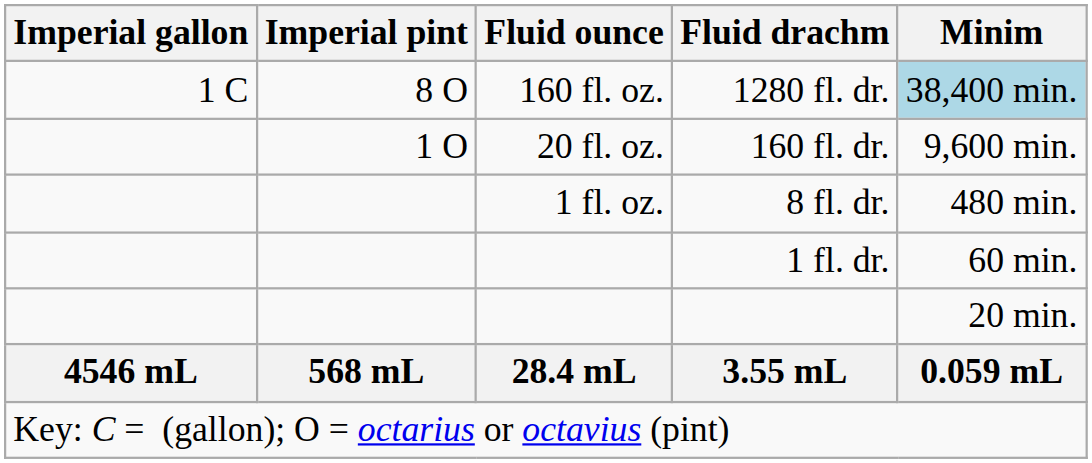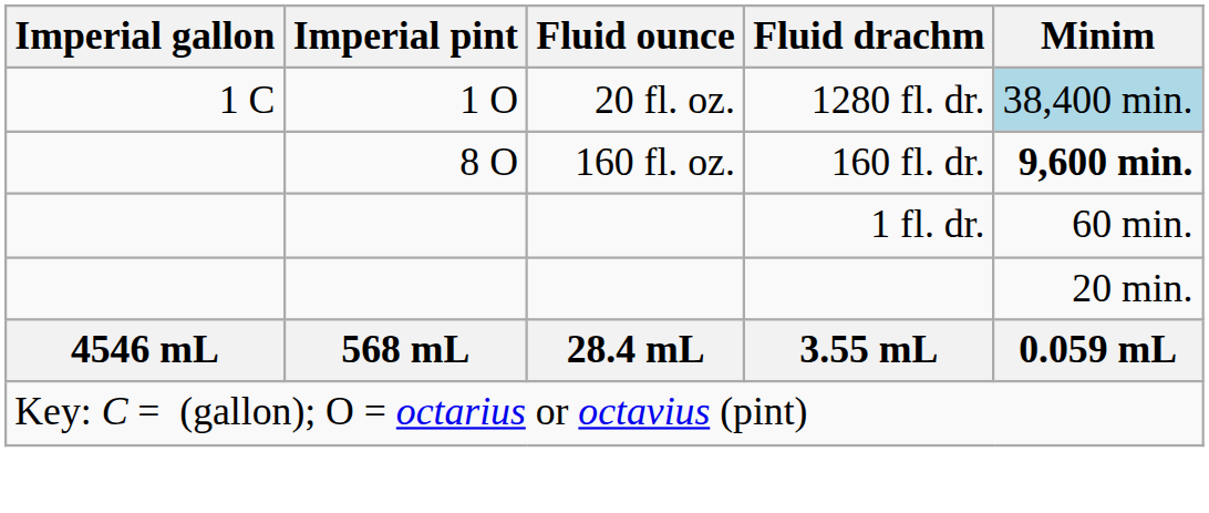1280 fl. dr. | Imperial pint: 8 O -> 1 O
1280 fl. dr. | Fluid ounce: 160 fl. oz. -> 20 fl. oz.
160 fl. dr. | Imperial pint: 1 O -> 8 O
160 fl. dr. | Fluid ounce: 20 fl. oz. -> 160 fl. oz.
160 fl. dr. | Minim: normal -> bold
- row: 1 fl. oz. | 8 fl. dr. | 480 min.
